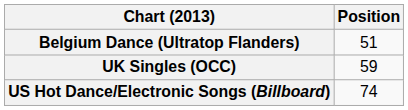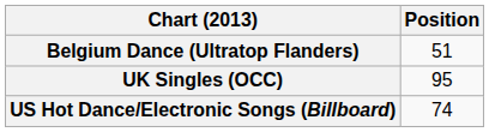UK Singles (OCC) | Position: 59 -> 95
